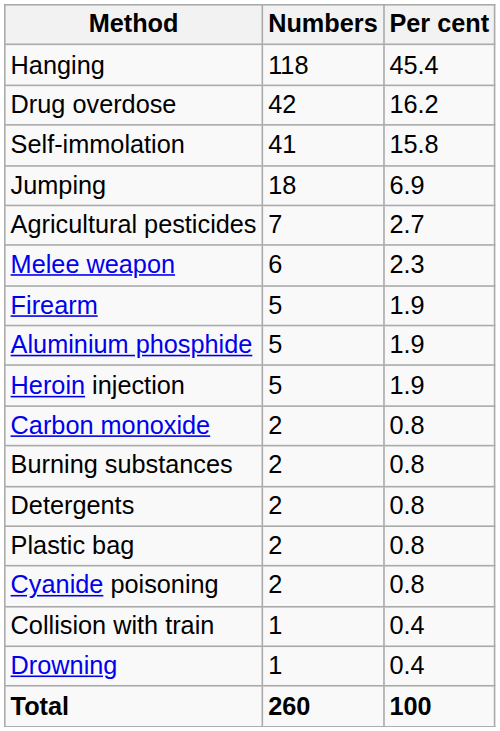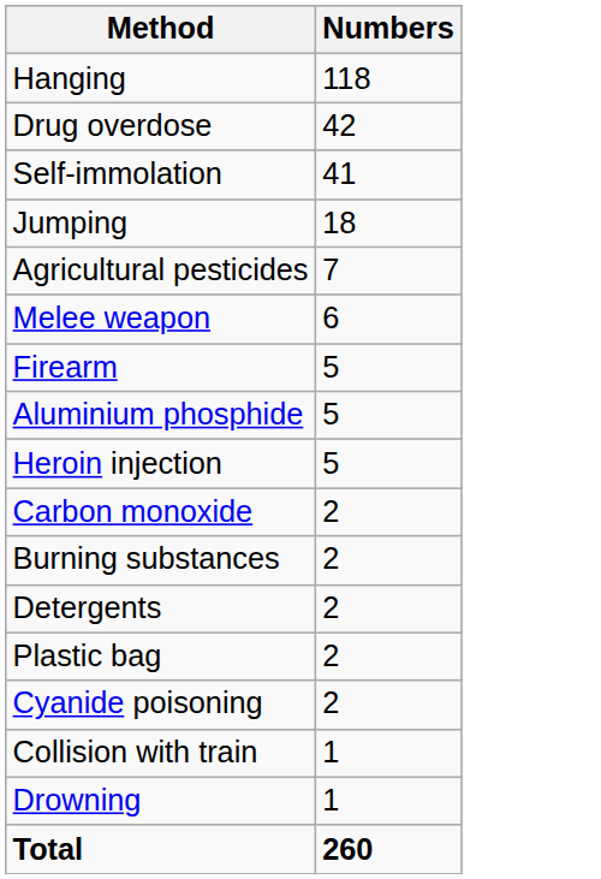- column: Per cent | 45.4 | 16.2 | 15.8 | 6.9 | 2.7 | 2.3 | 1.9 | 1.9 | 1.9 | 0.8 | 0.8 | 0.8 | 0.8 | 0.8 | 0.4 | 0.4 | 100
